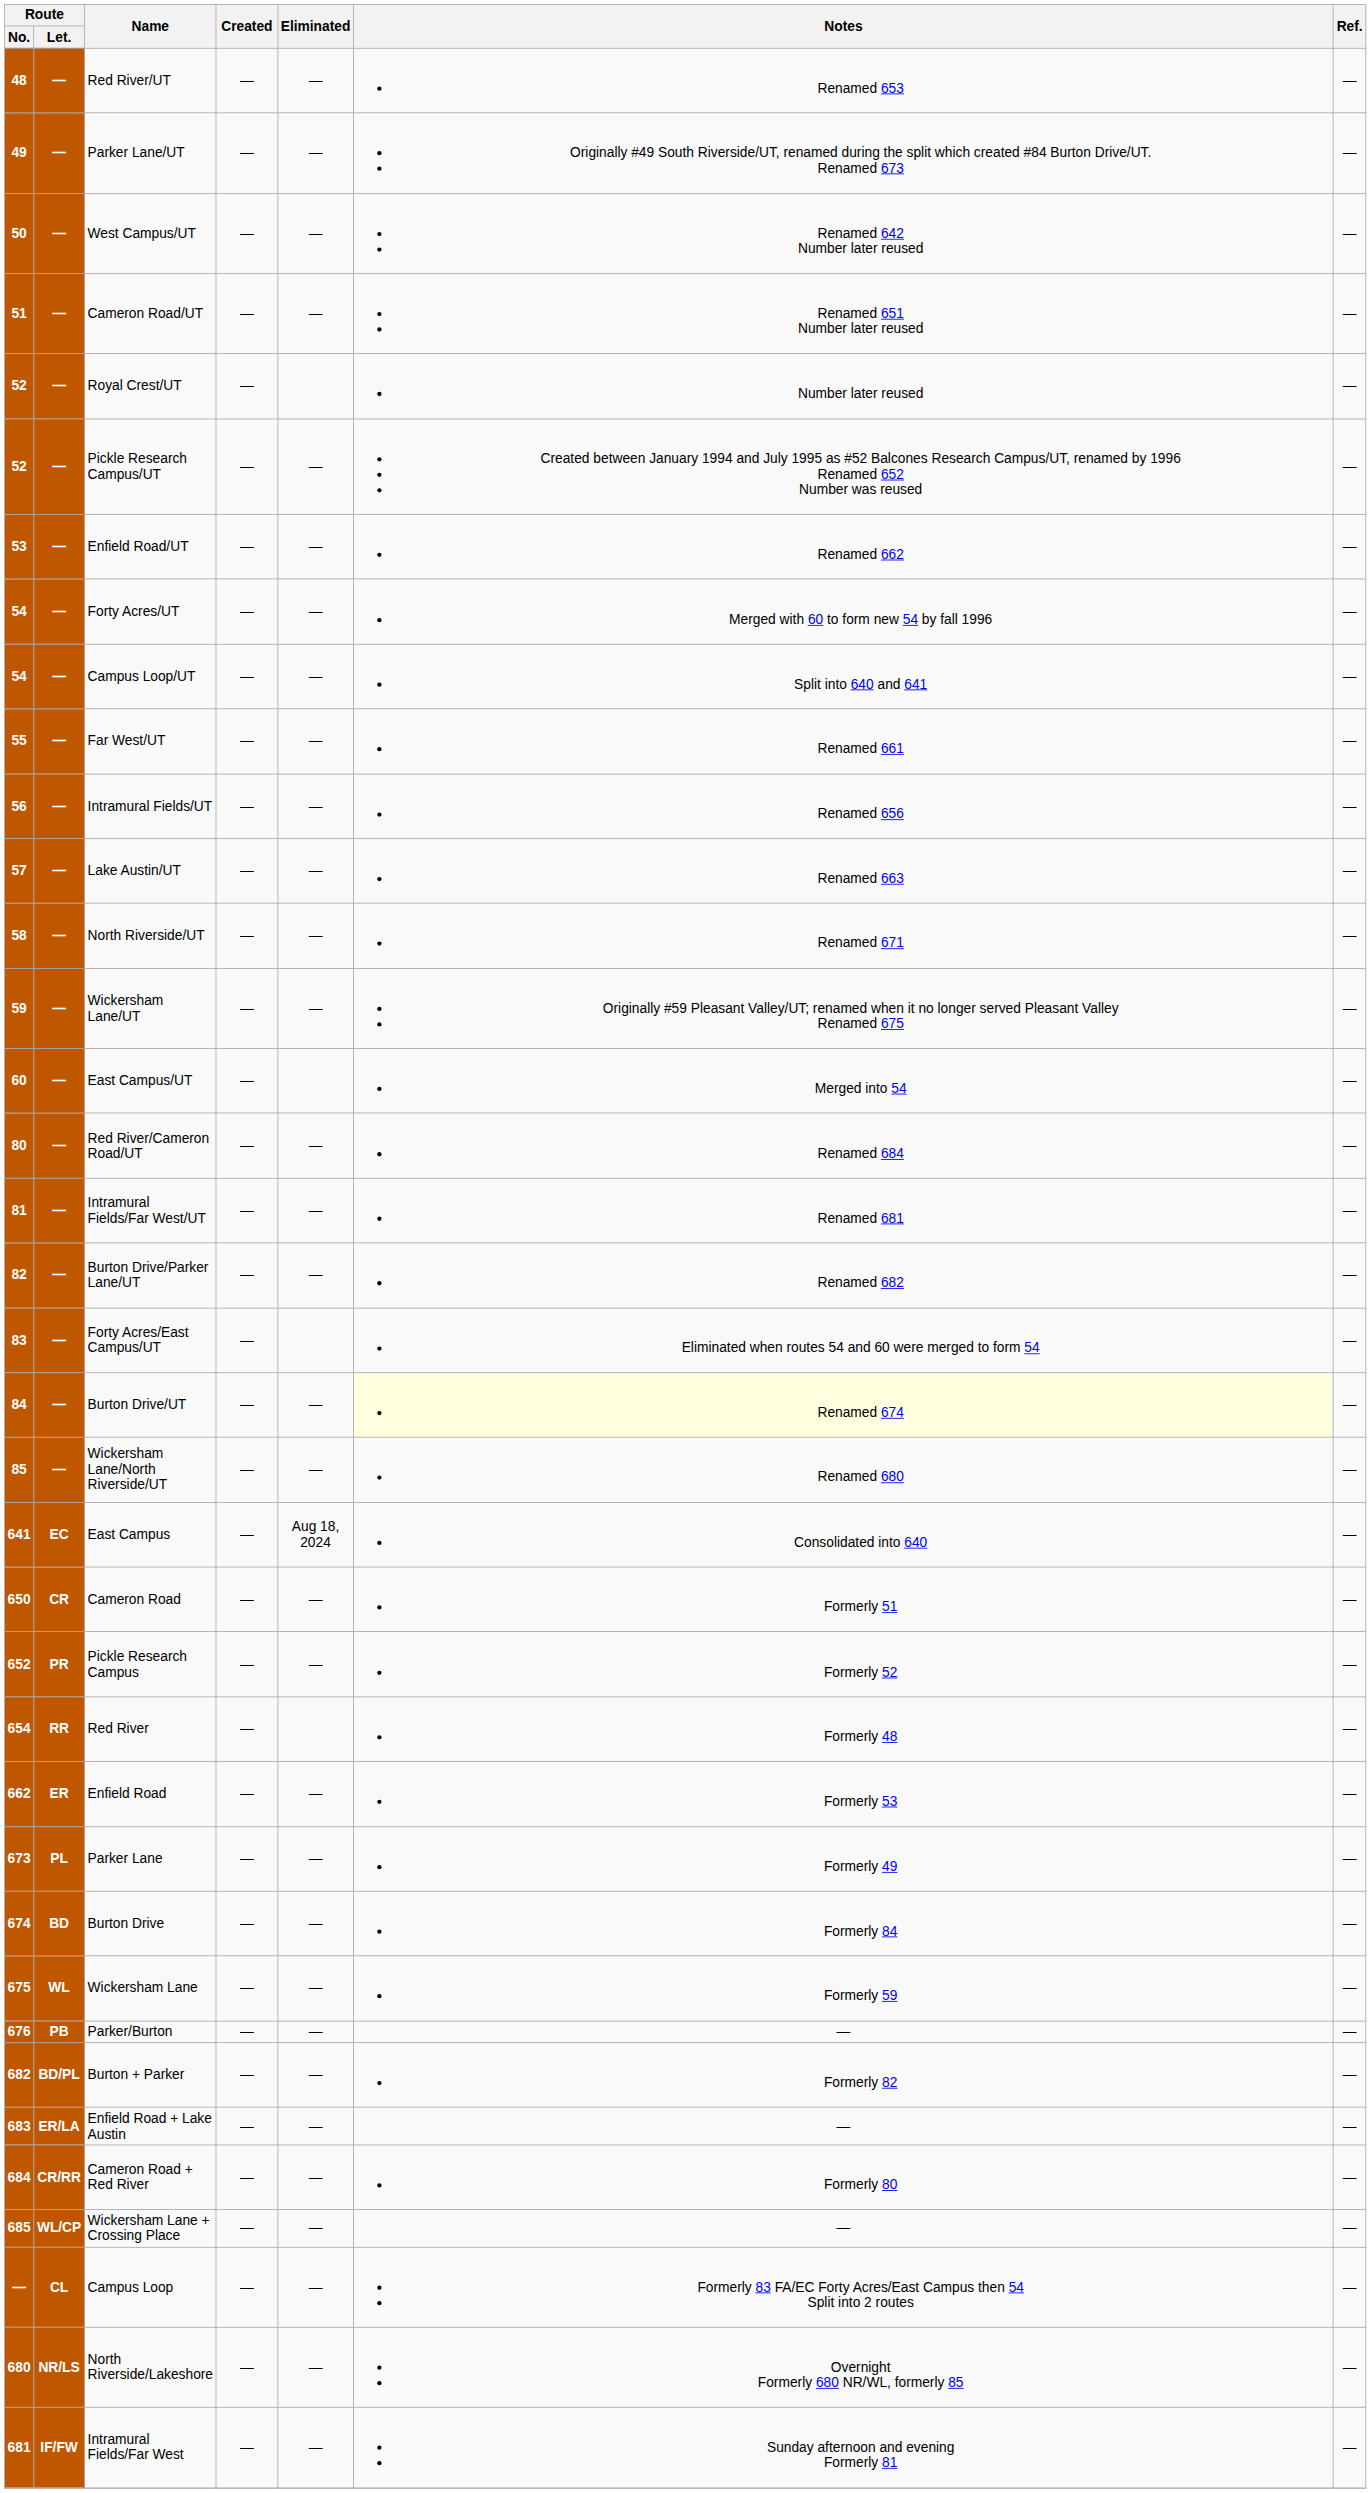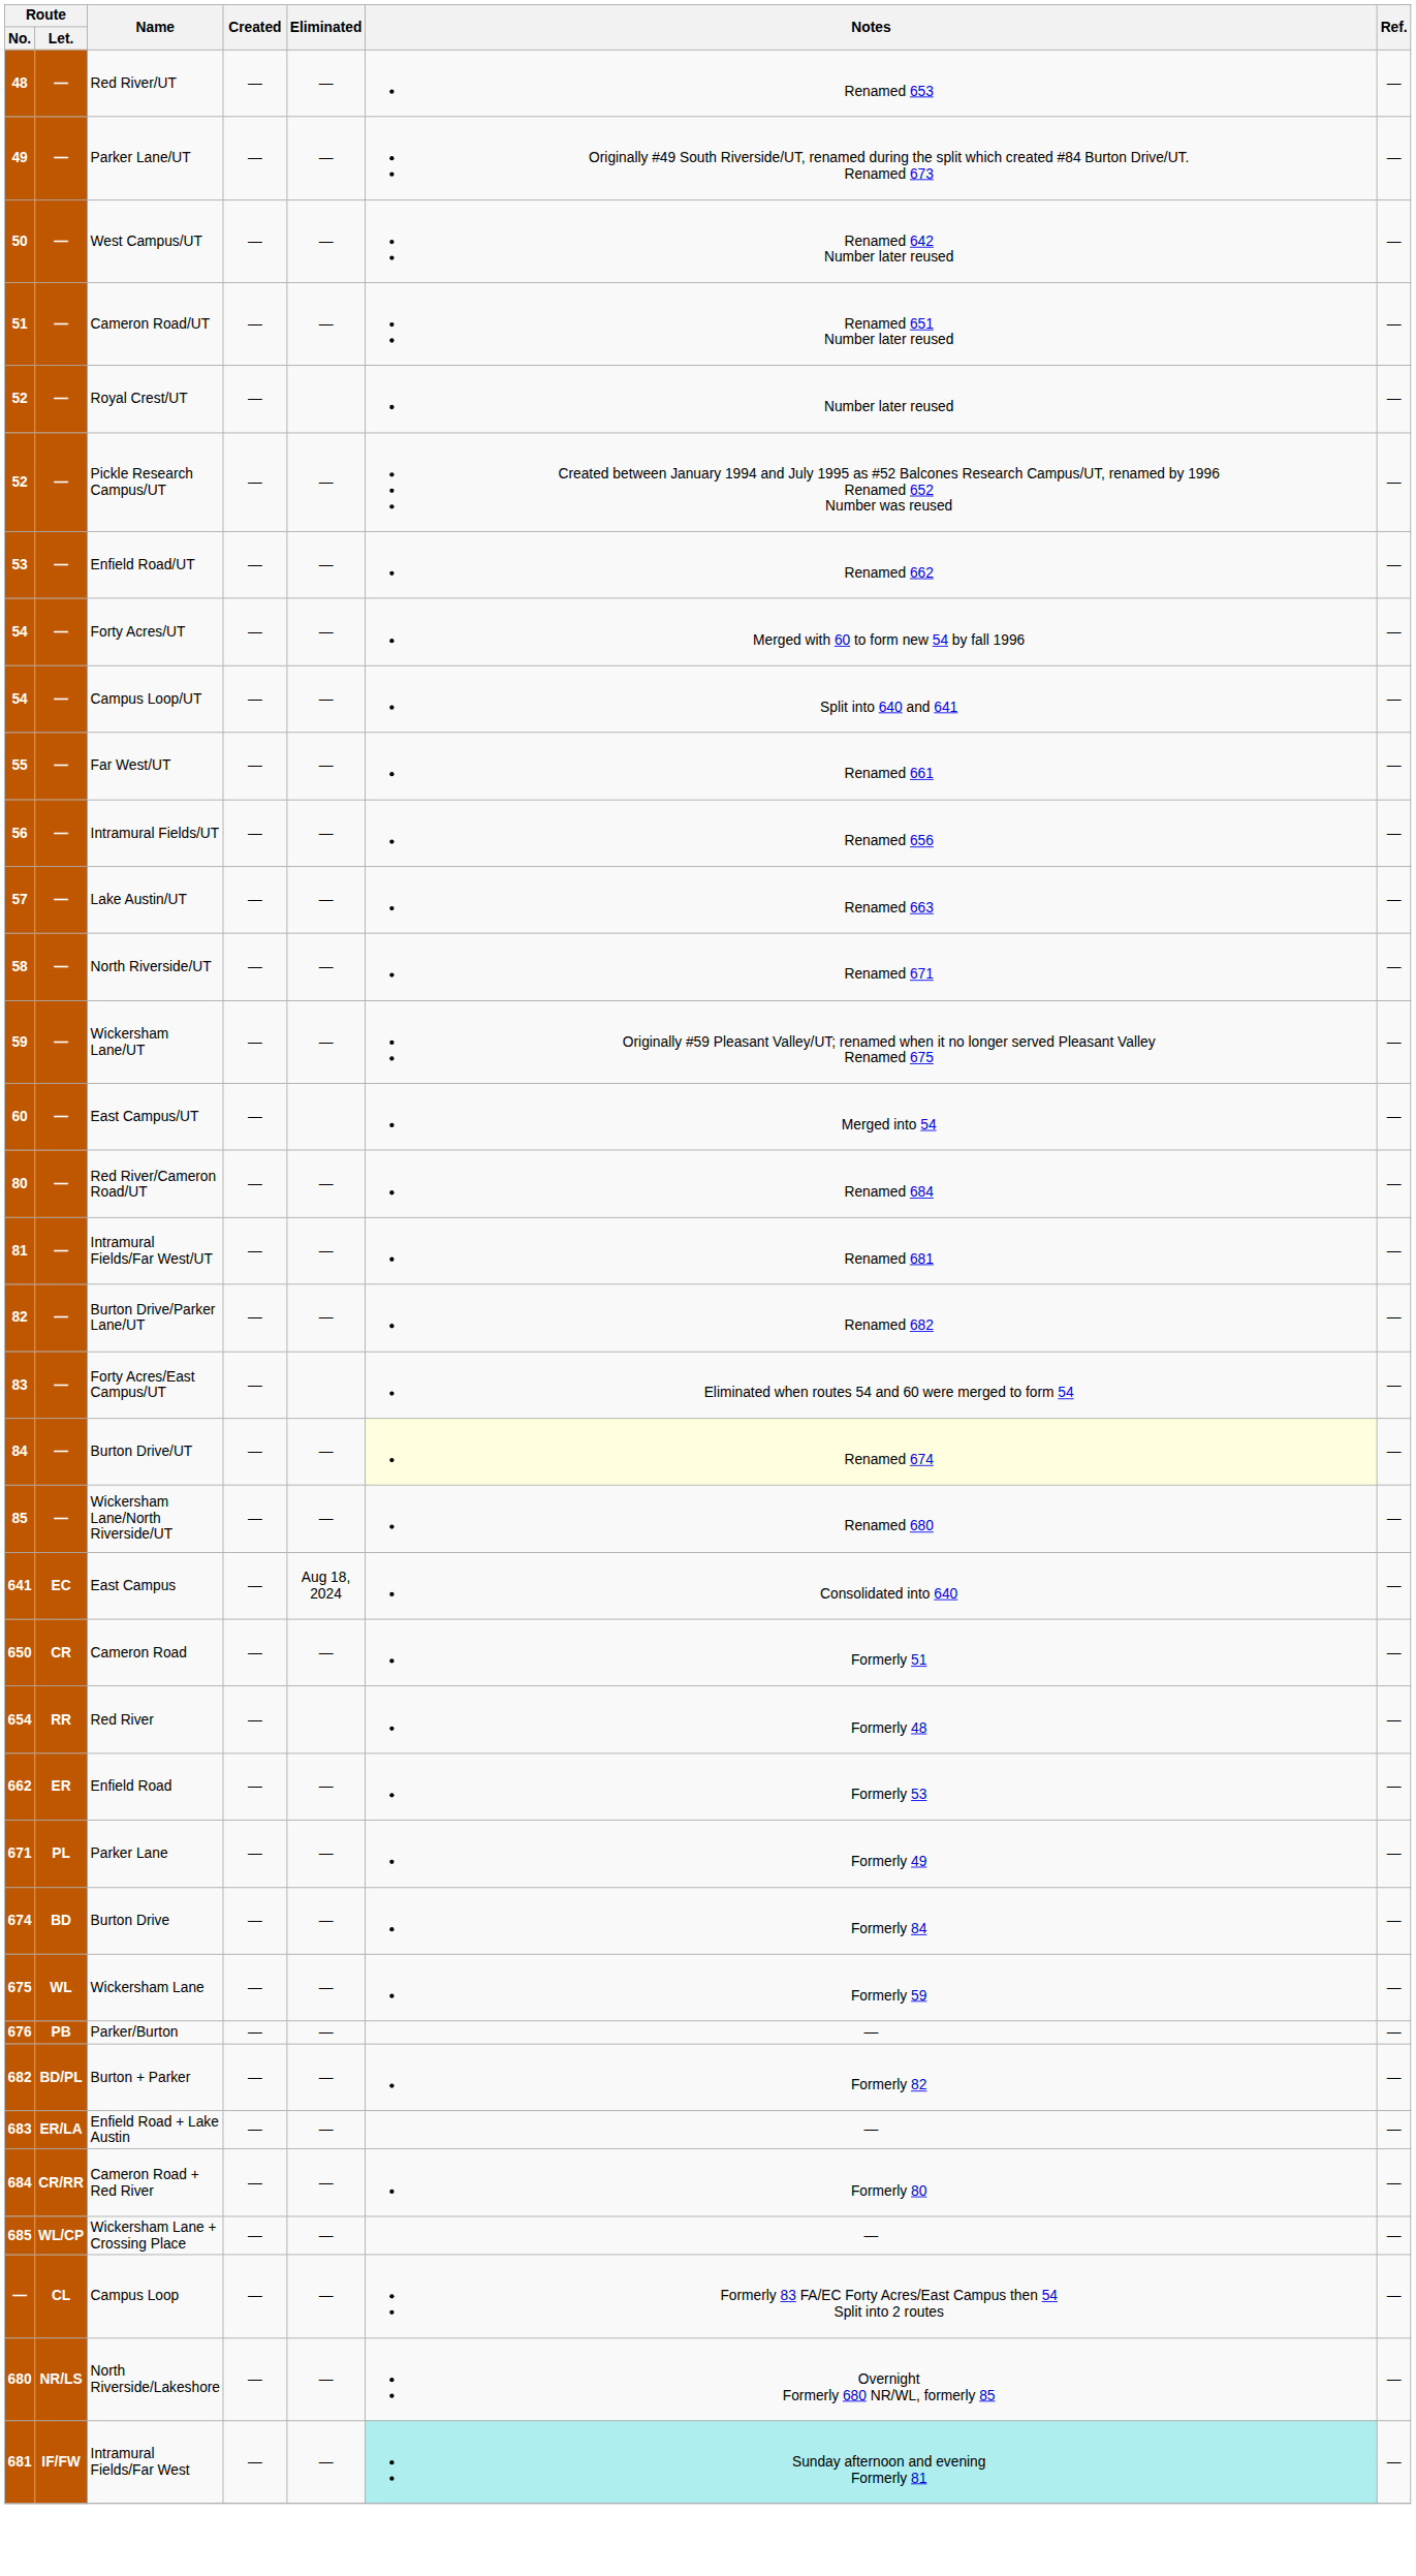- row: 652 | PR | Pickle Research Campus | — | — | Formerly 52 | —
Parker Lane | Route / No.: 673 -> 671
Intramural Fields/Far West | Notes: no background -> paleturquoise background
